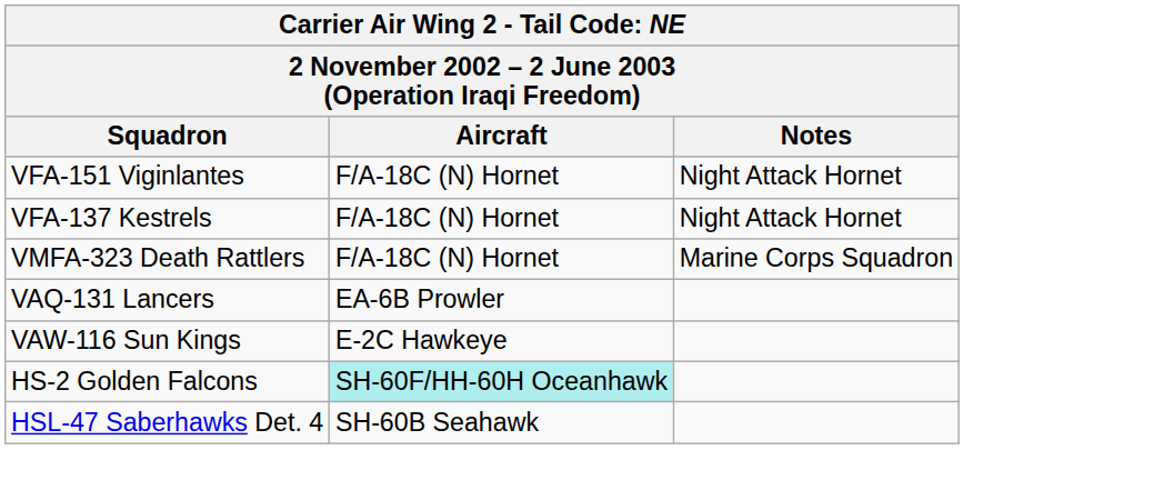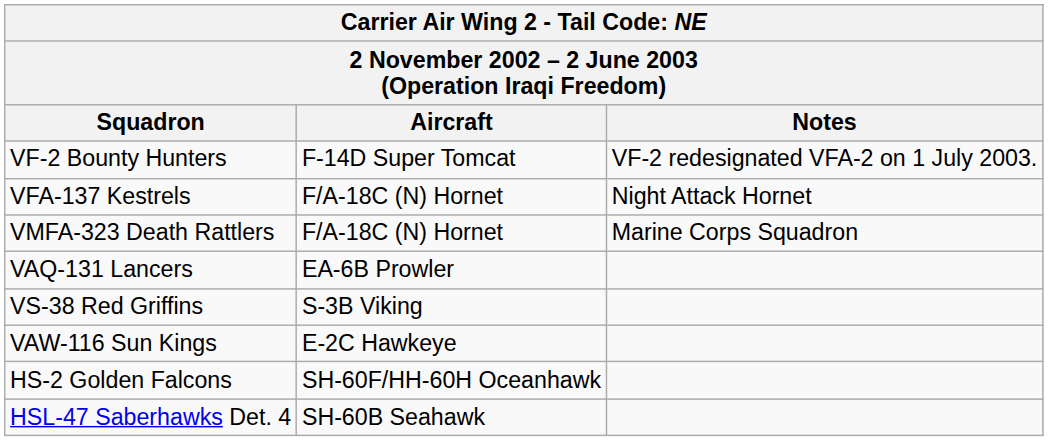+ row: VF-2 Bounty Hunters | F-14D Super Tomcat | VF-2 redesignated VFA-2 on 1 July 2003.
- row: VFA-151 Viginlantes | F/A-18C (N) Hornet | Night Attack Hornet
+ row: VS-38 Red Griffins | S-3B Viking
HS-2 Golden Falcons | Aircraft: paleturquoise background -> no background
